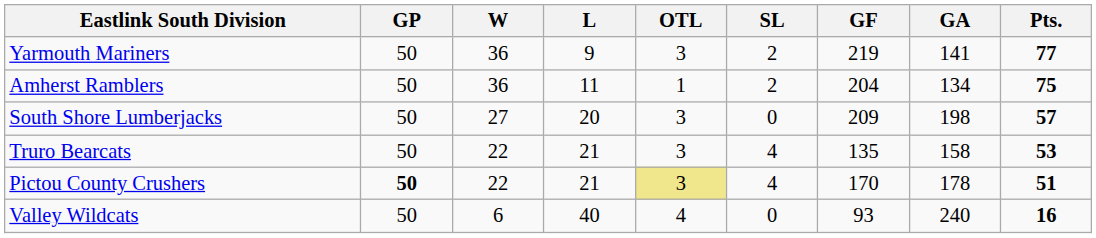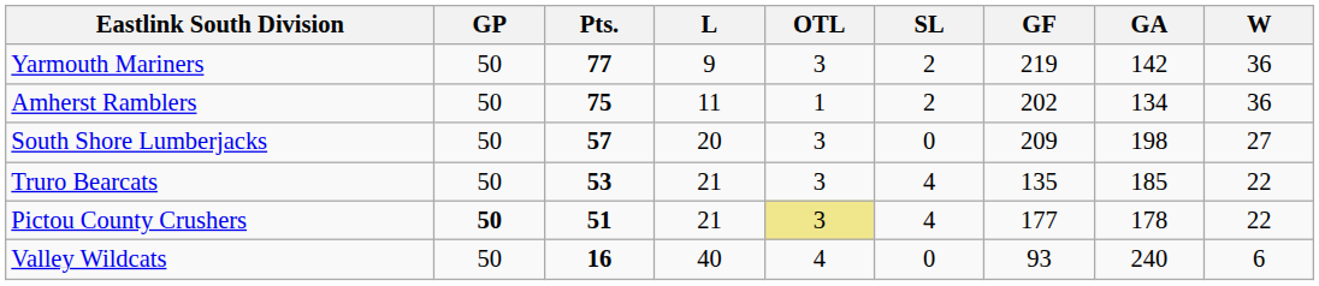columns swapped: W <-> Pts.
Yarmouth Mariners | GA: 141 -> 142
Amherst Ramblers | GF: 204 -> 202
Truro Bearcats | GA: 158 -> 185
Pictou County Crushers | GF: 170 -> 177
